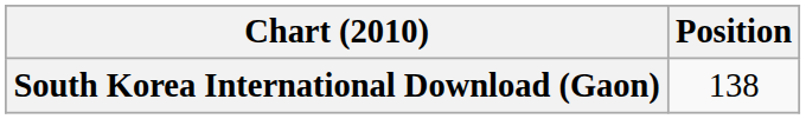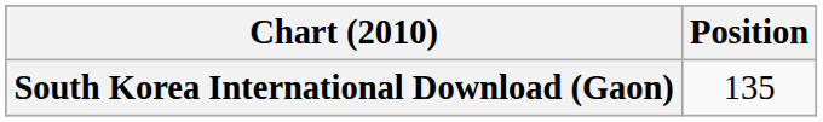South Korea International Download (Gaon) | Position: 138 -> 135
